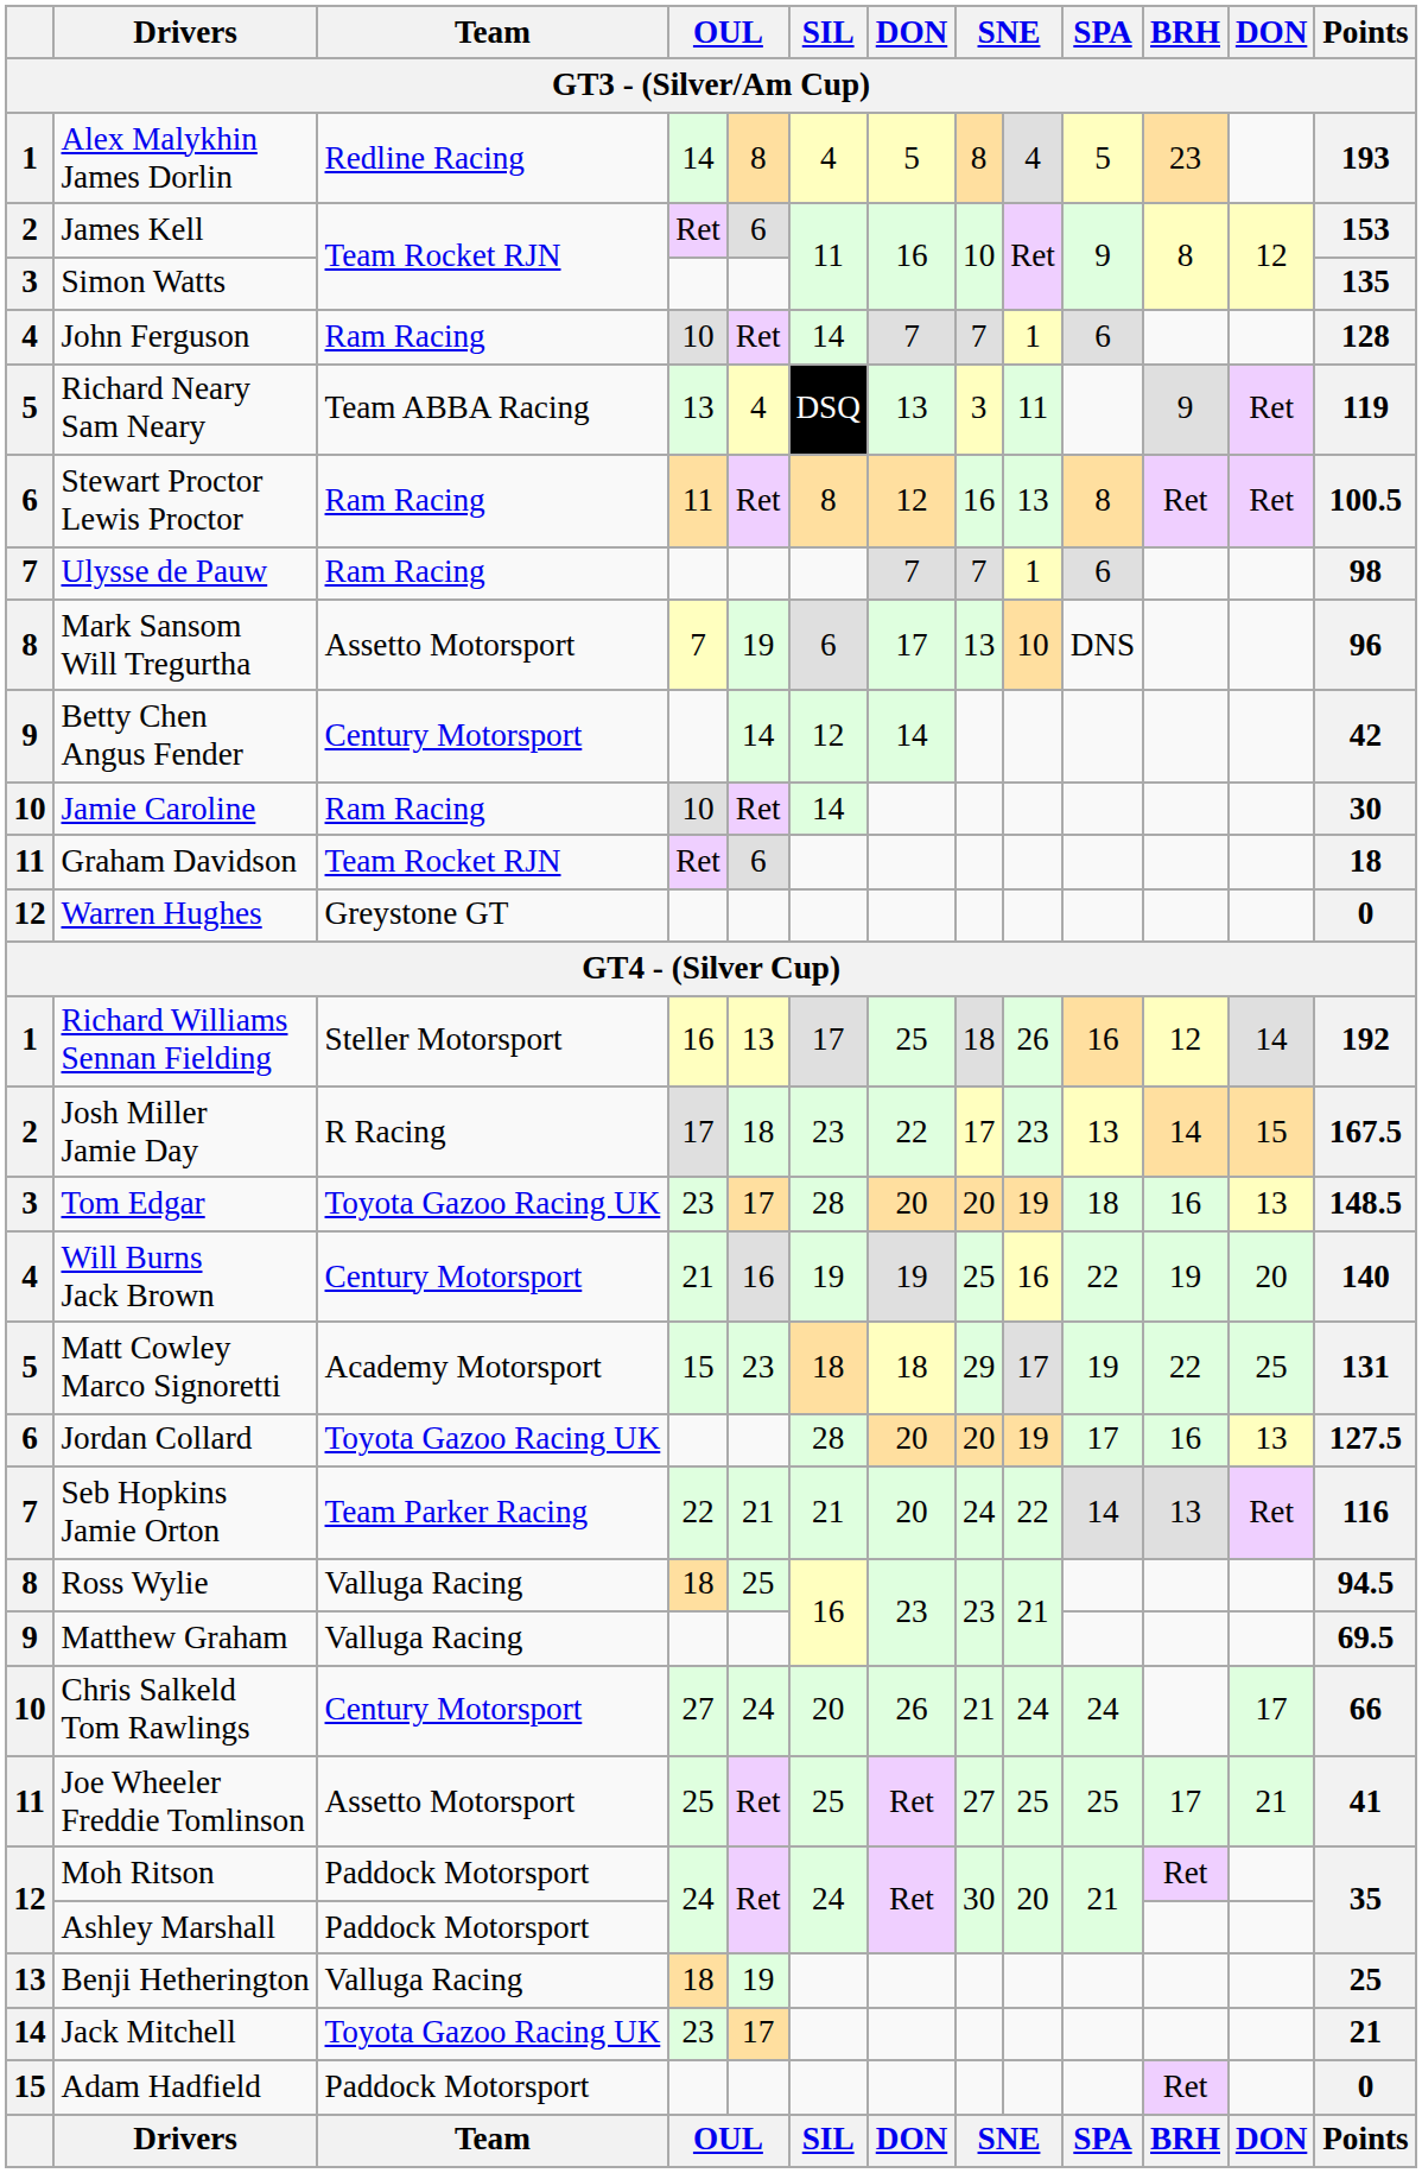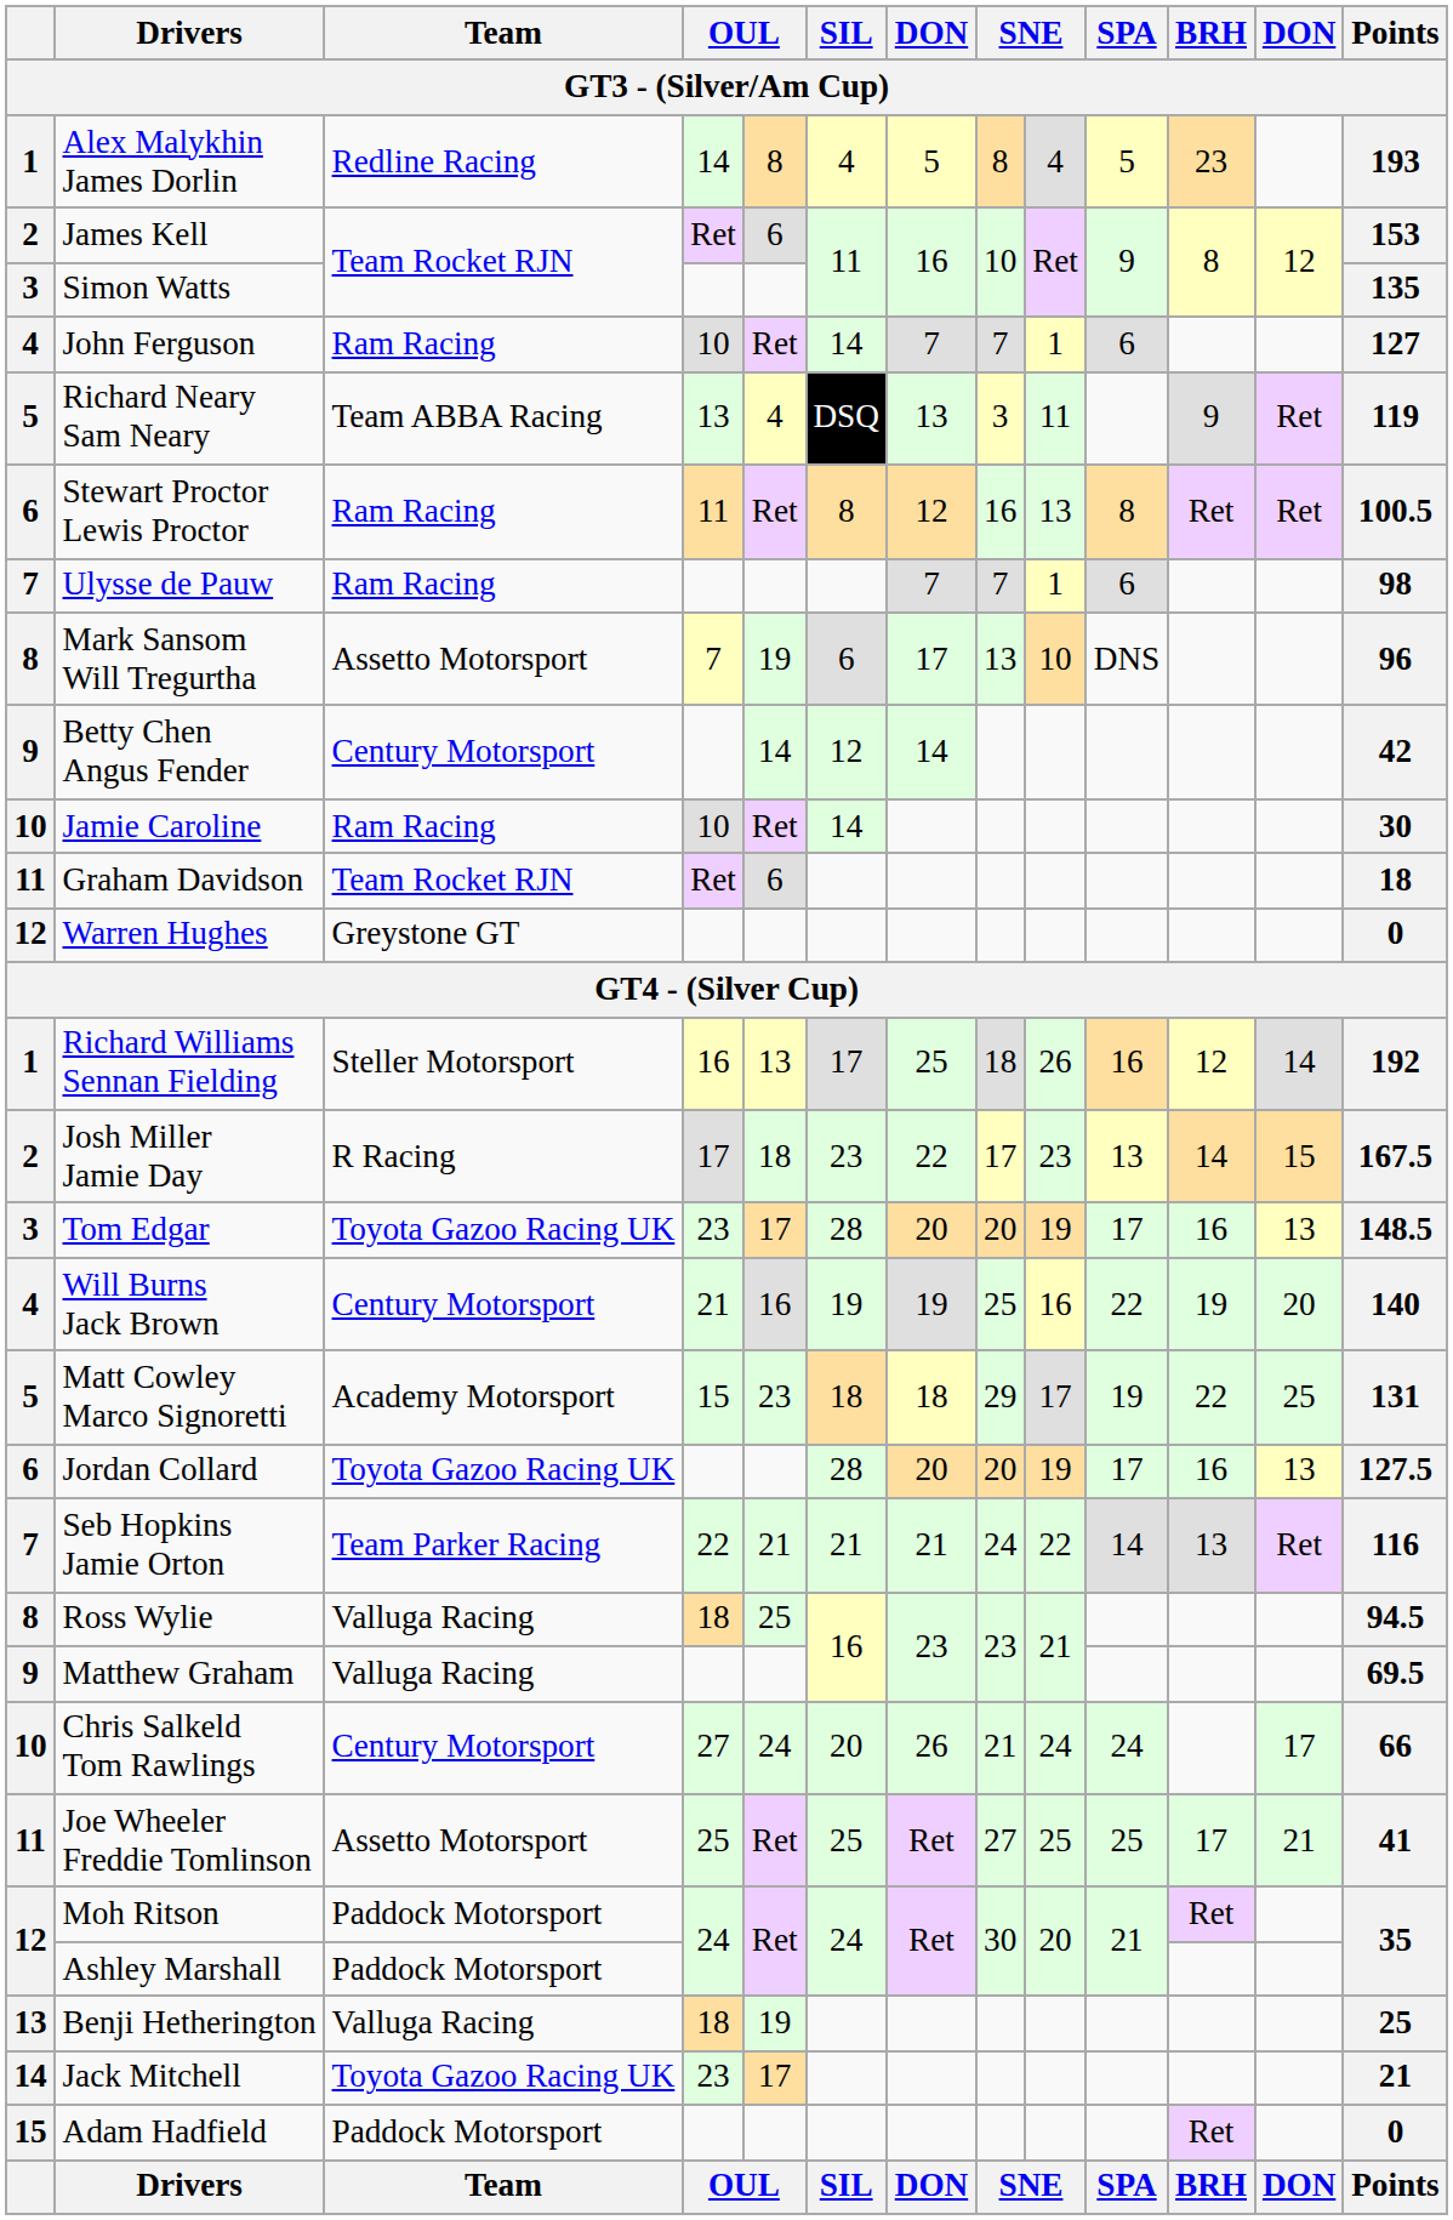John Ferguson | Points: 128 -> 127
Tom Edgar | SPA: 18 -> 17
Seb Hopkins Jamie Orton | column 7: 20 -> 21
